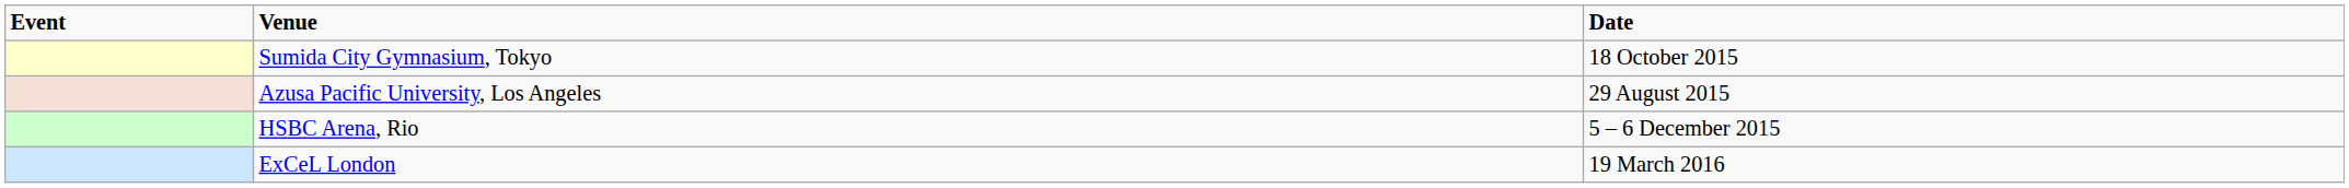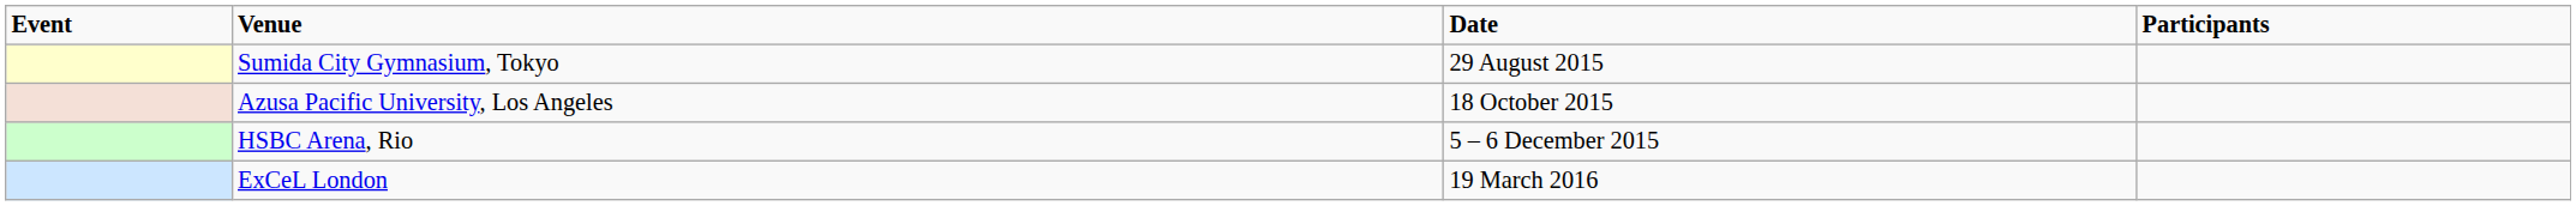+ column: Participants
Sumida City Gymnasium, Tokyo | Date: 18 October 2015 -> 29 August 2015
Azusa Pacific University, Los Angeles | Date: 29 August 2015 -> 18 October 2015
